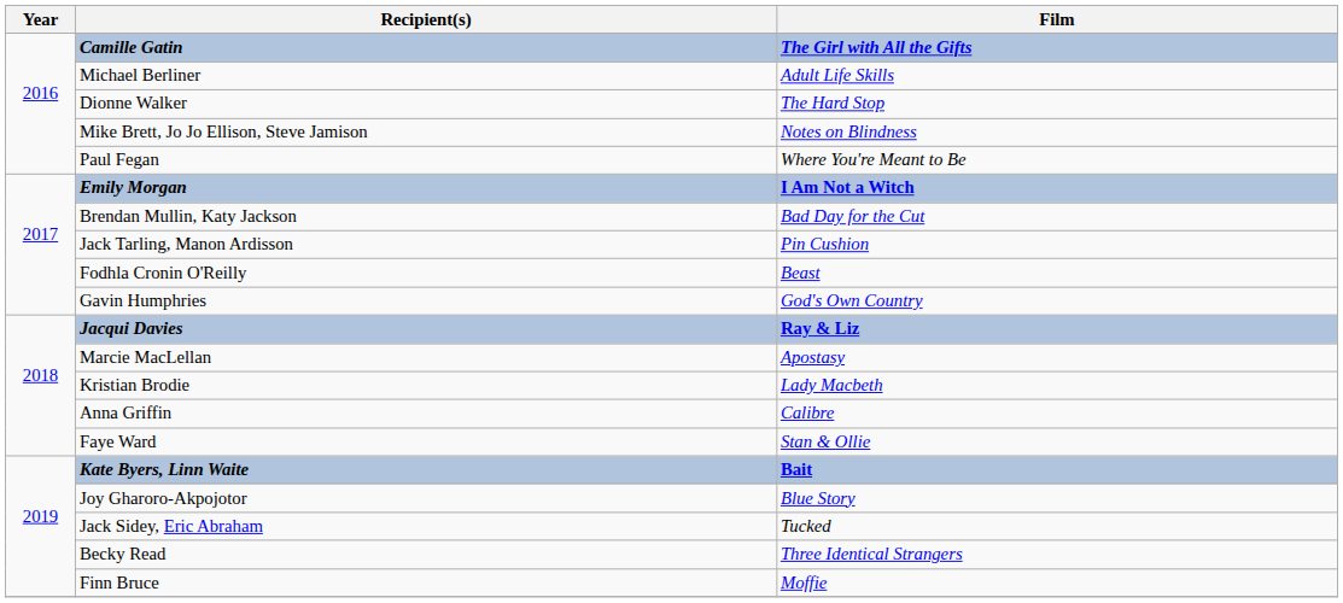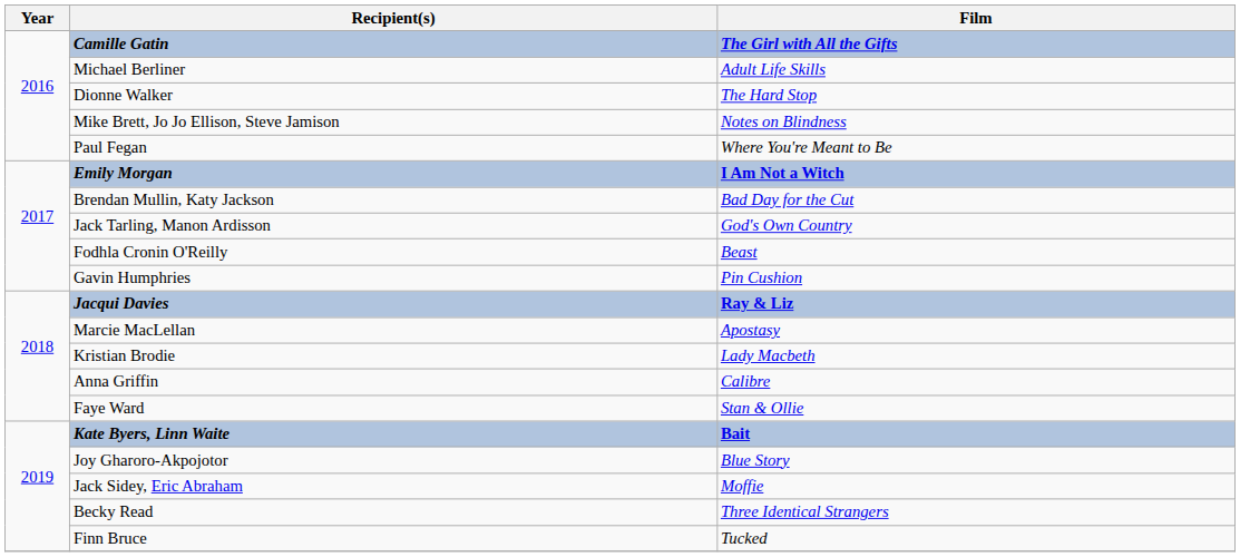Jack Tarling, Manon Ardisson | Film: Pin Cushion -> God's Own Country
Gavin Humphries | Film: God's Own Country -> Pin Cushion
Jack Sidey, Eric Abraham | Film: Tucked -> Moffie
Finn Bruce | Film: Moffie -> Tucked
